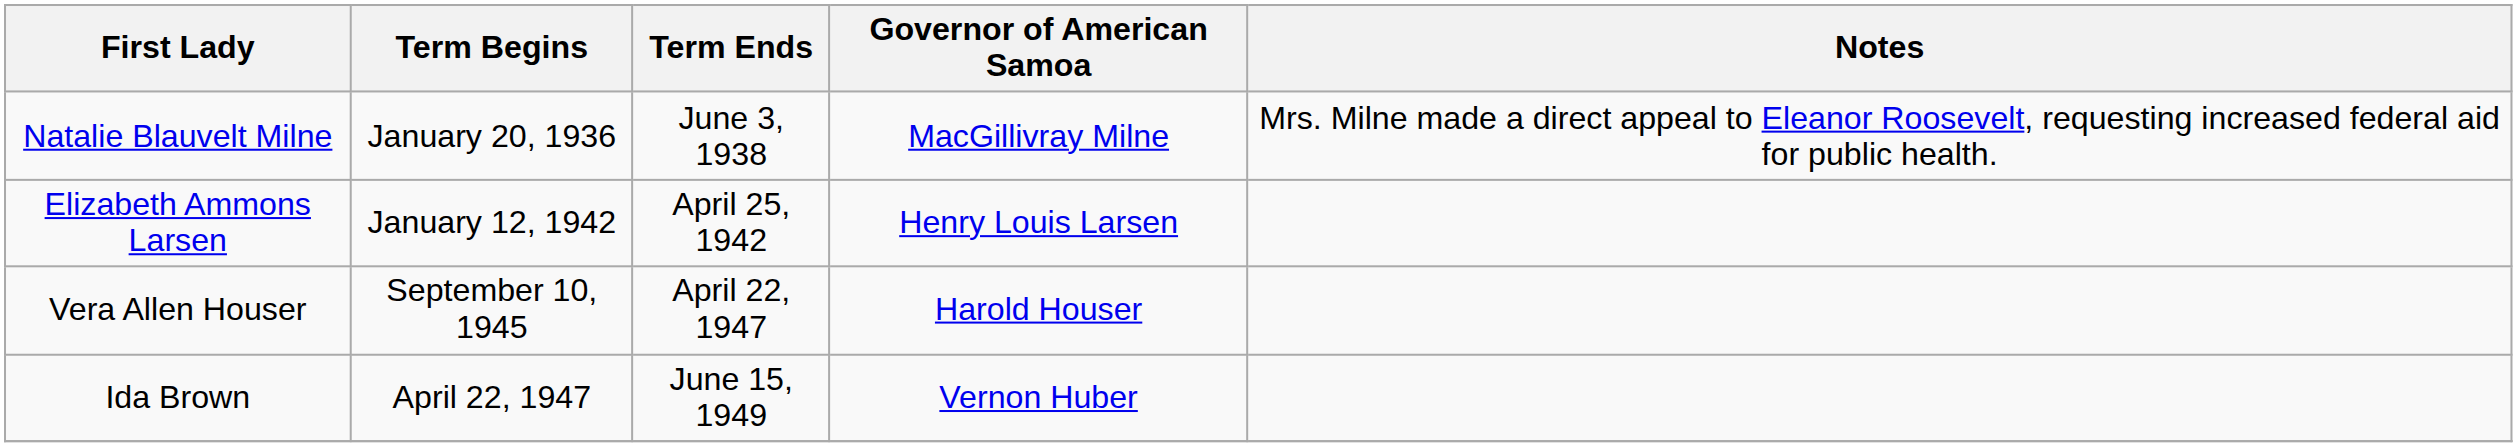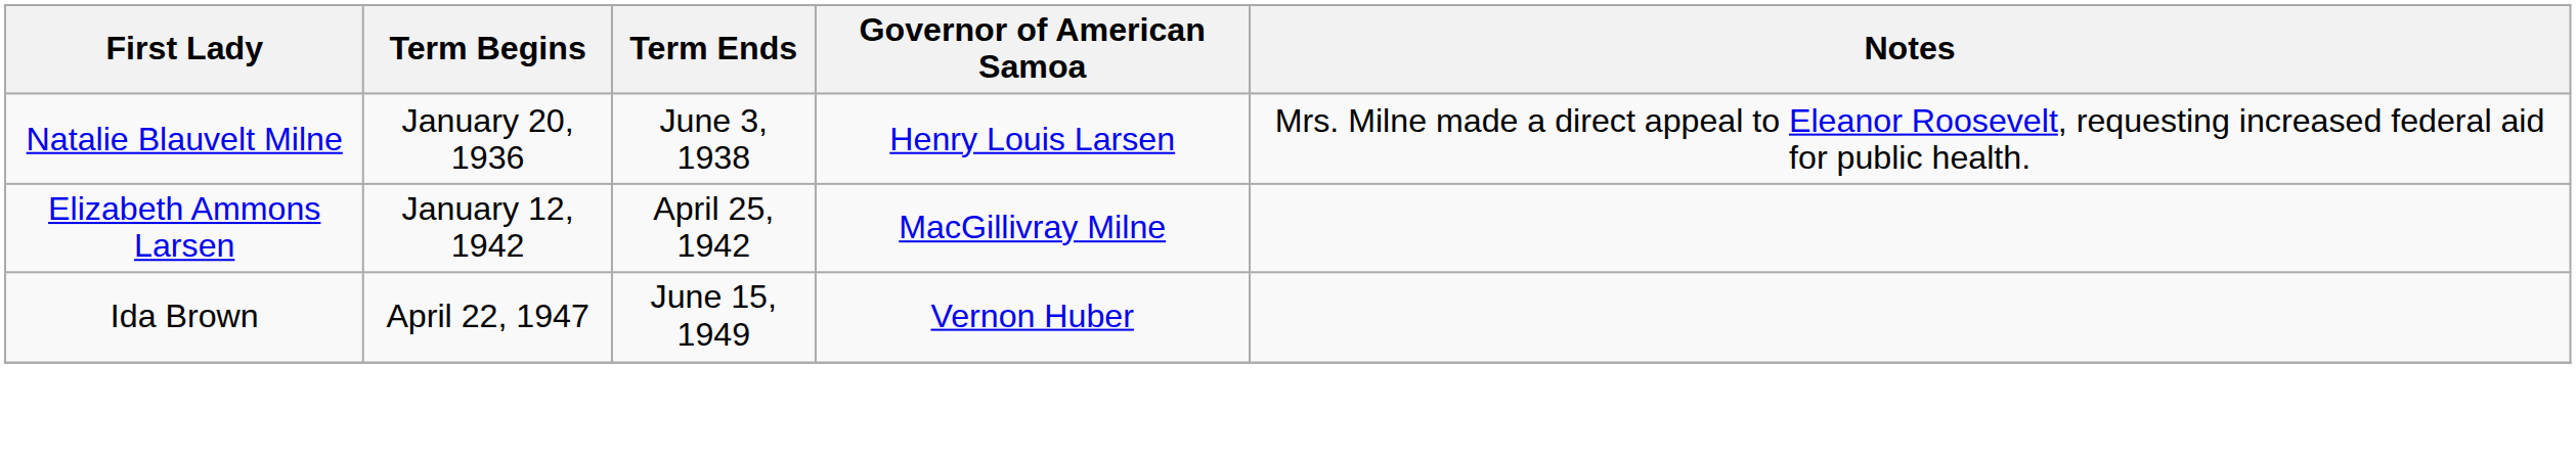Natalie Blauvelt Milne | Governor of American Samoa: MacGillivray Milne -> Henry Louis Larsen
Elizabeth Ammons Larsen | Governor of American Samoa: Henry Louis Larsen -> MacGillivray Milne
- row: Vera Allen Houser | September 10, 1945 | April 22, 1947 | Harold Houser
